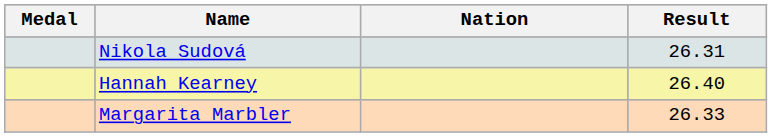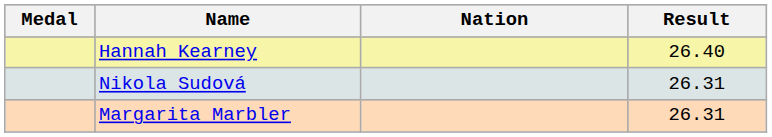rows swapped: Hannah Kearney <-> Nikola Sudová
Margarita Marbler | Result: 26.33 -> 26.31
